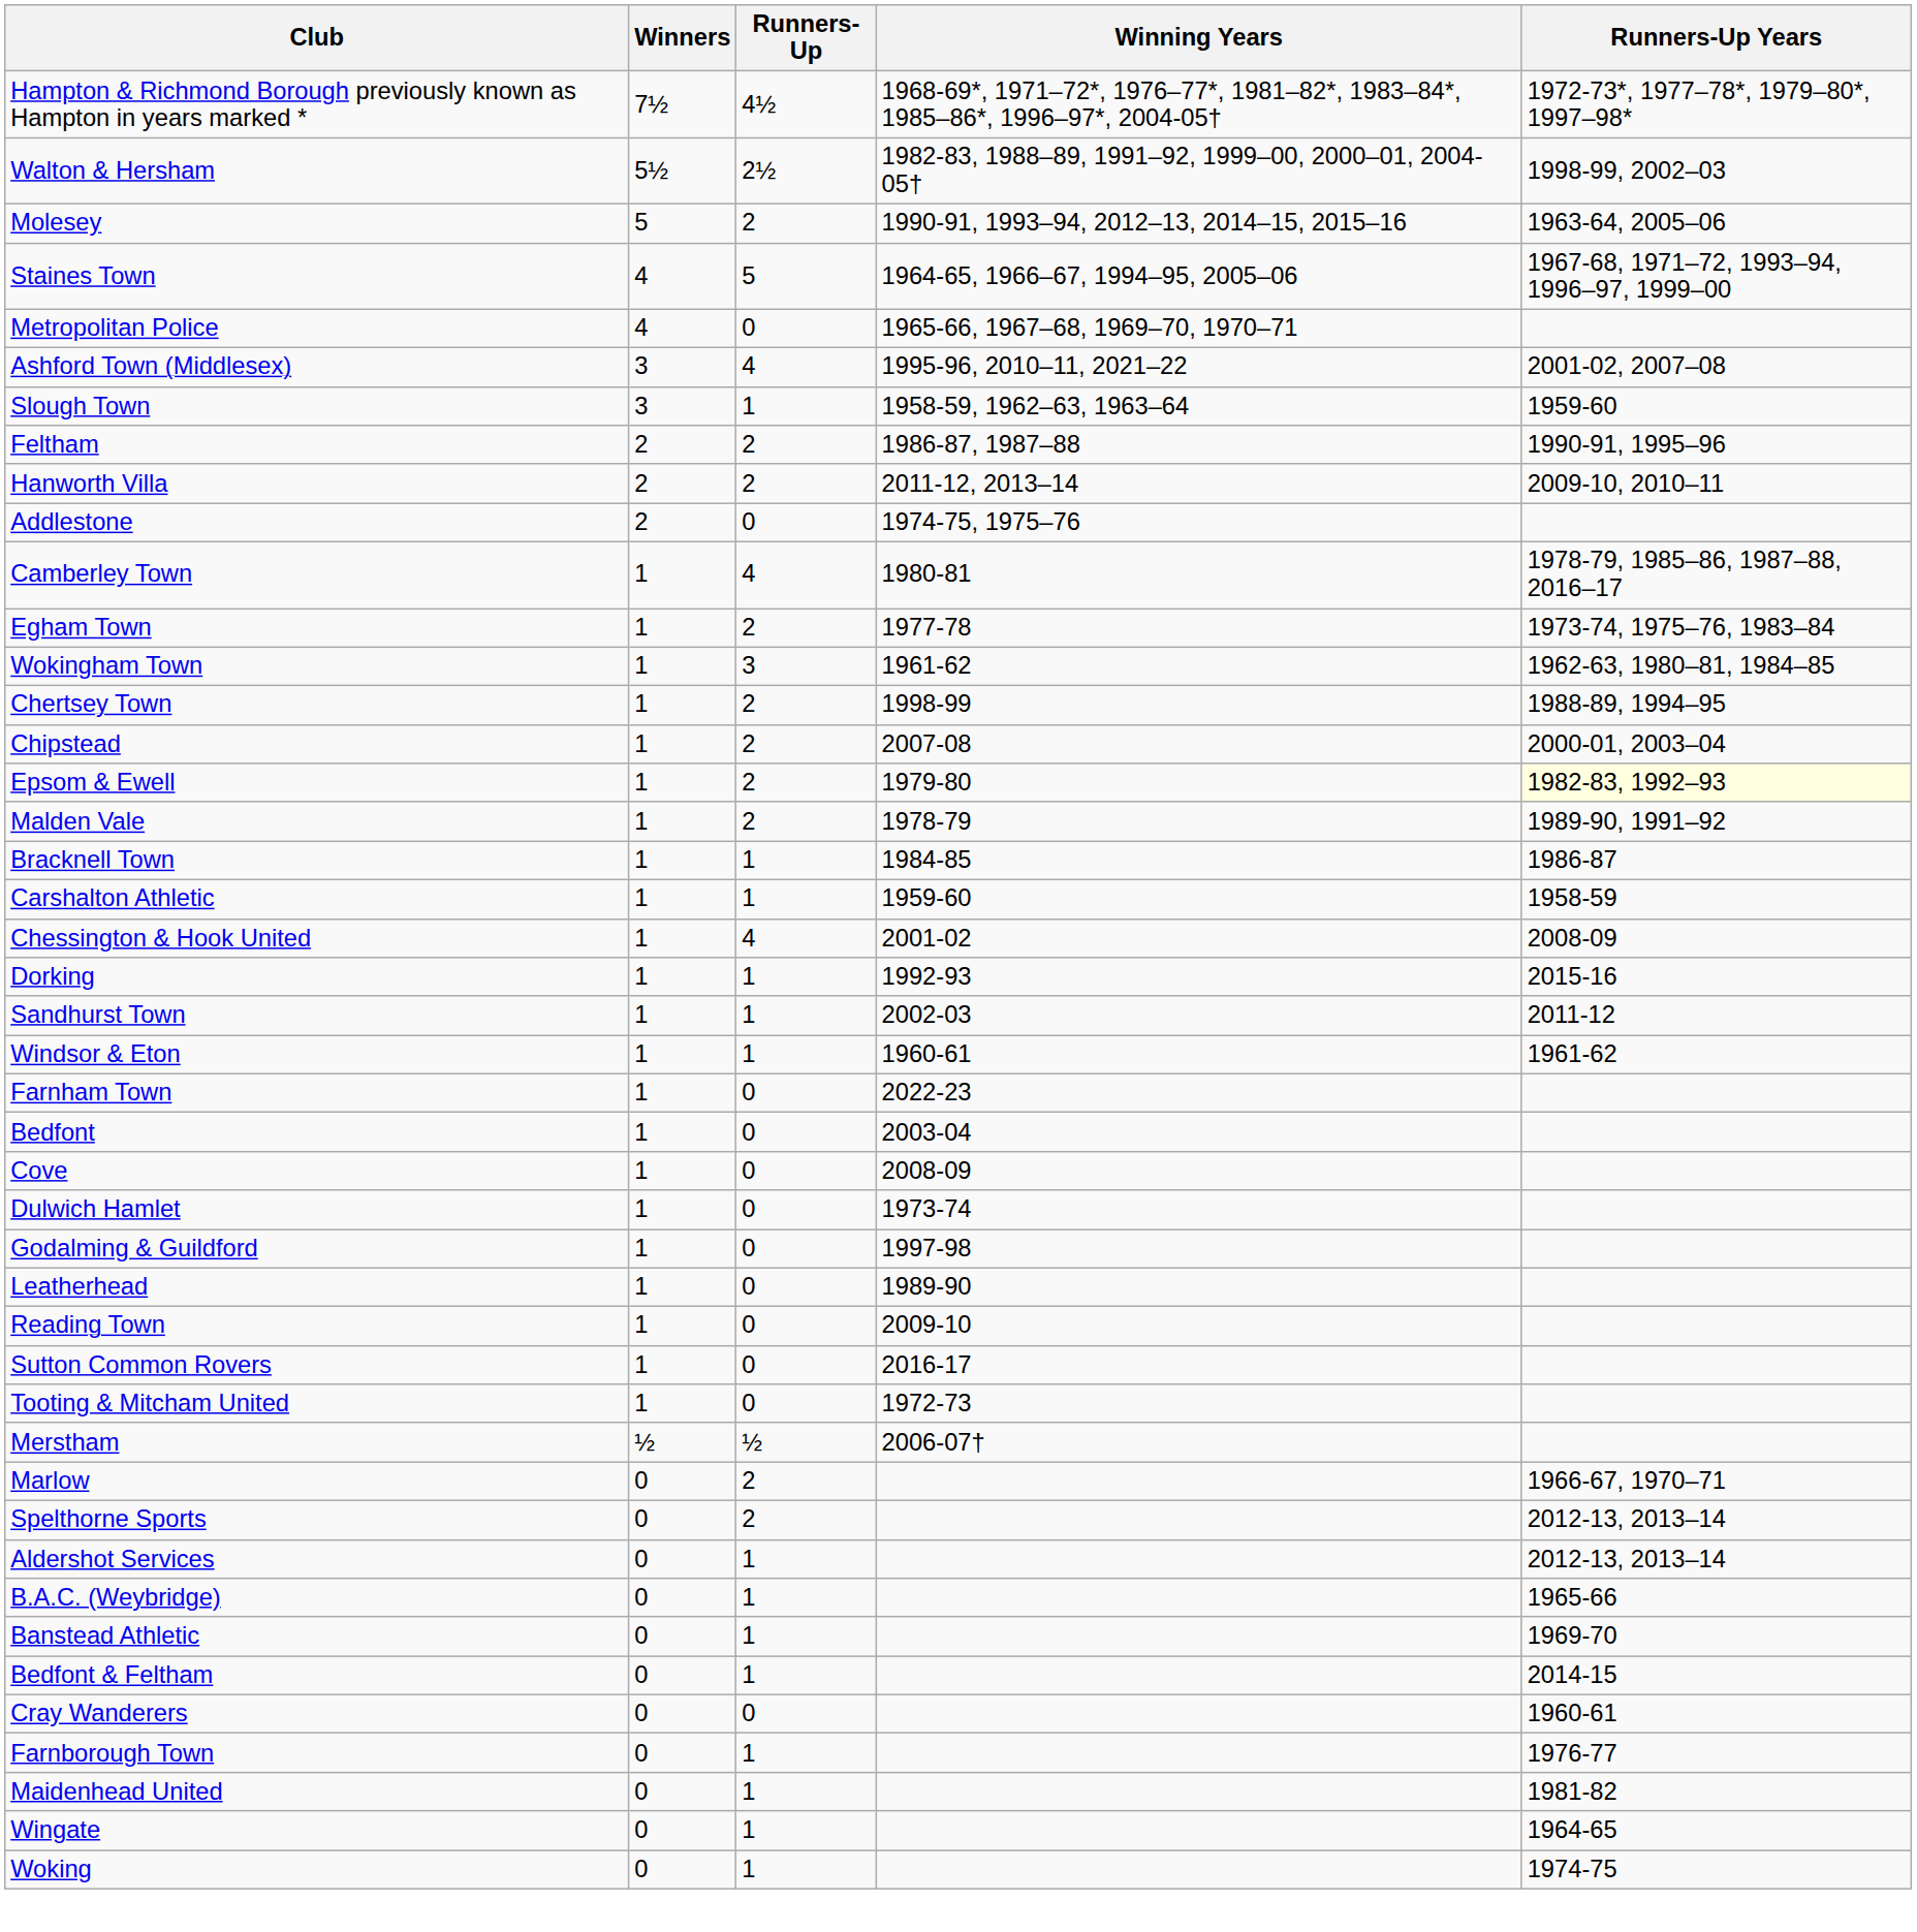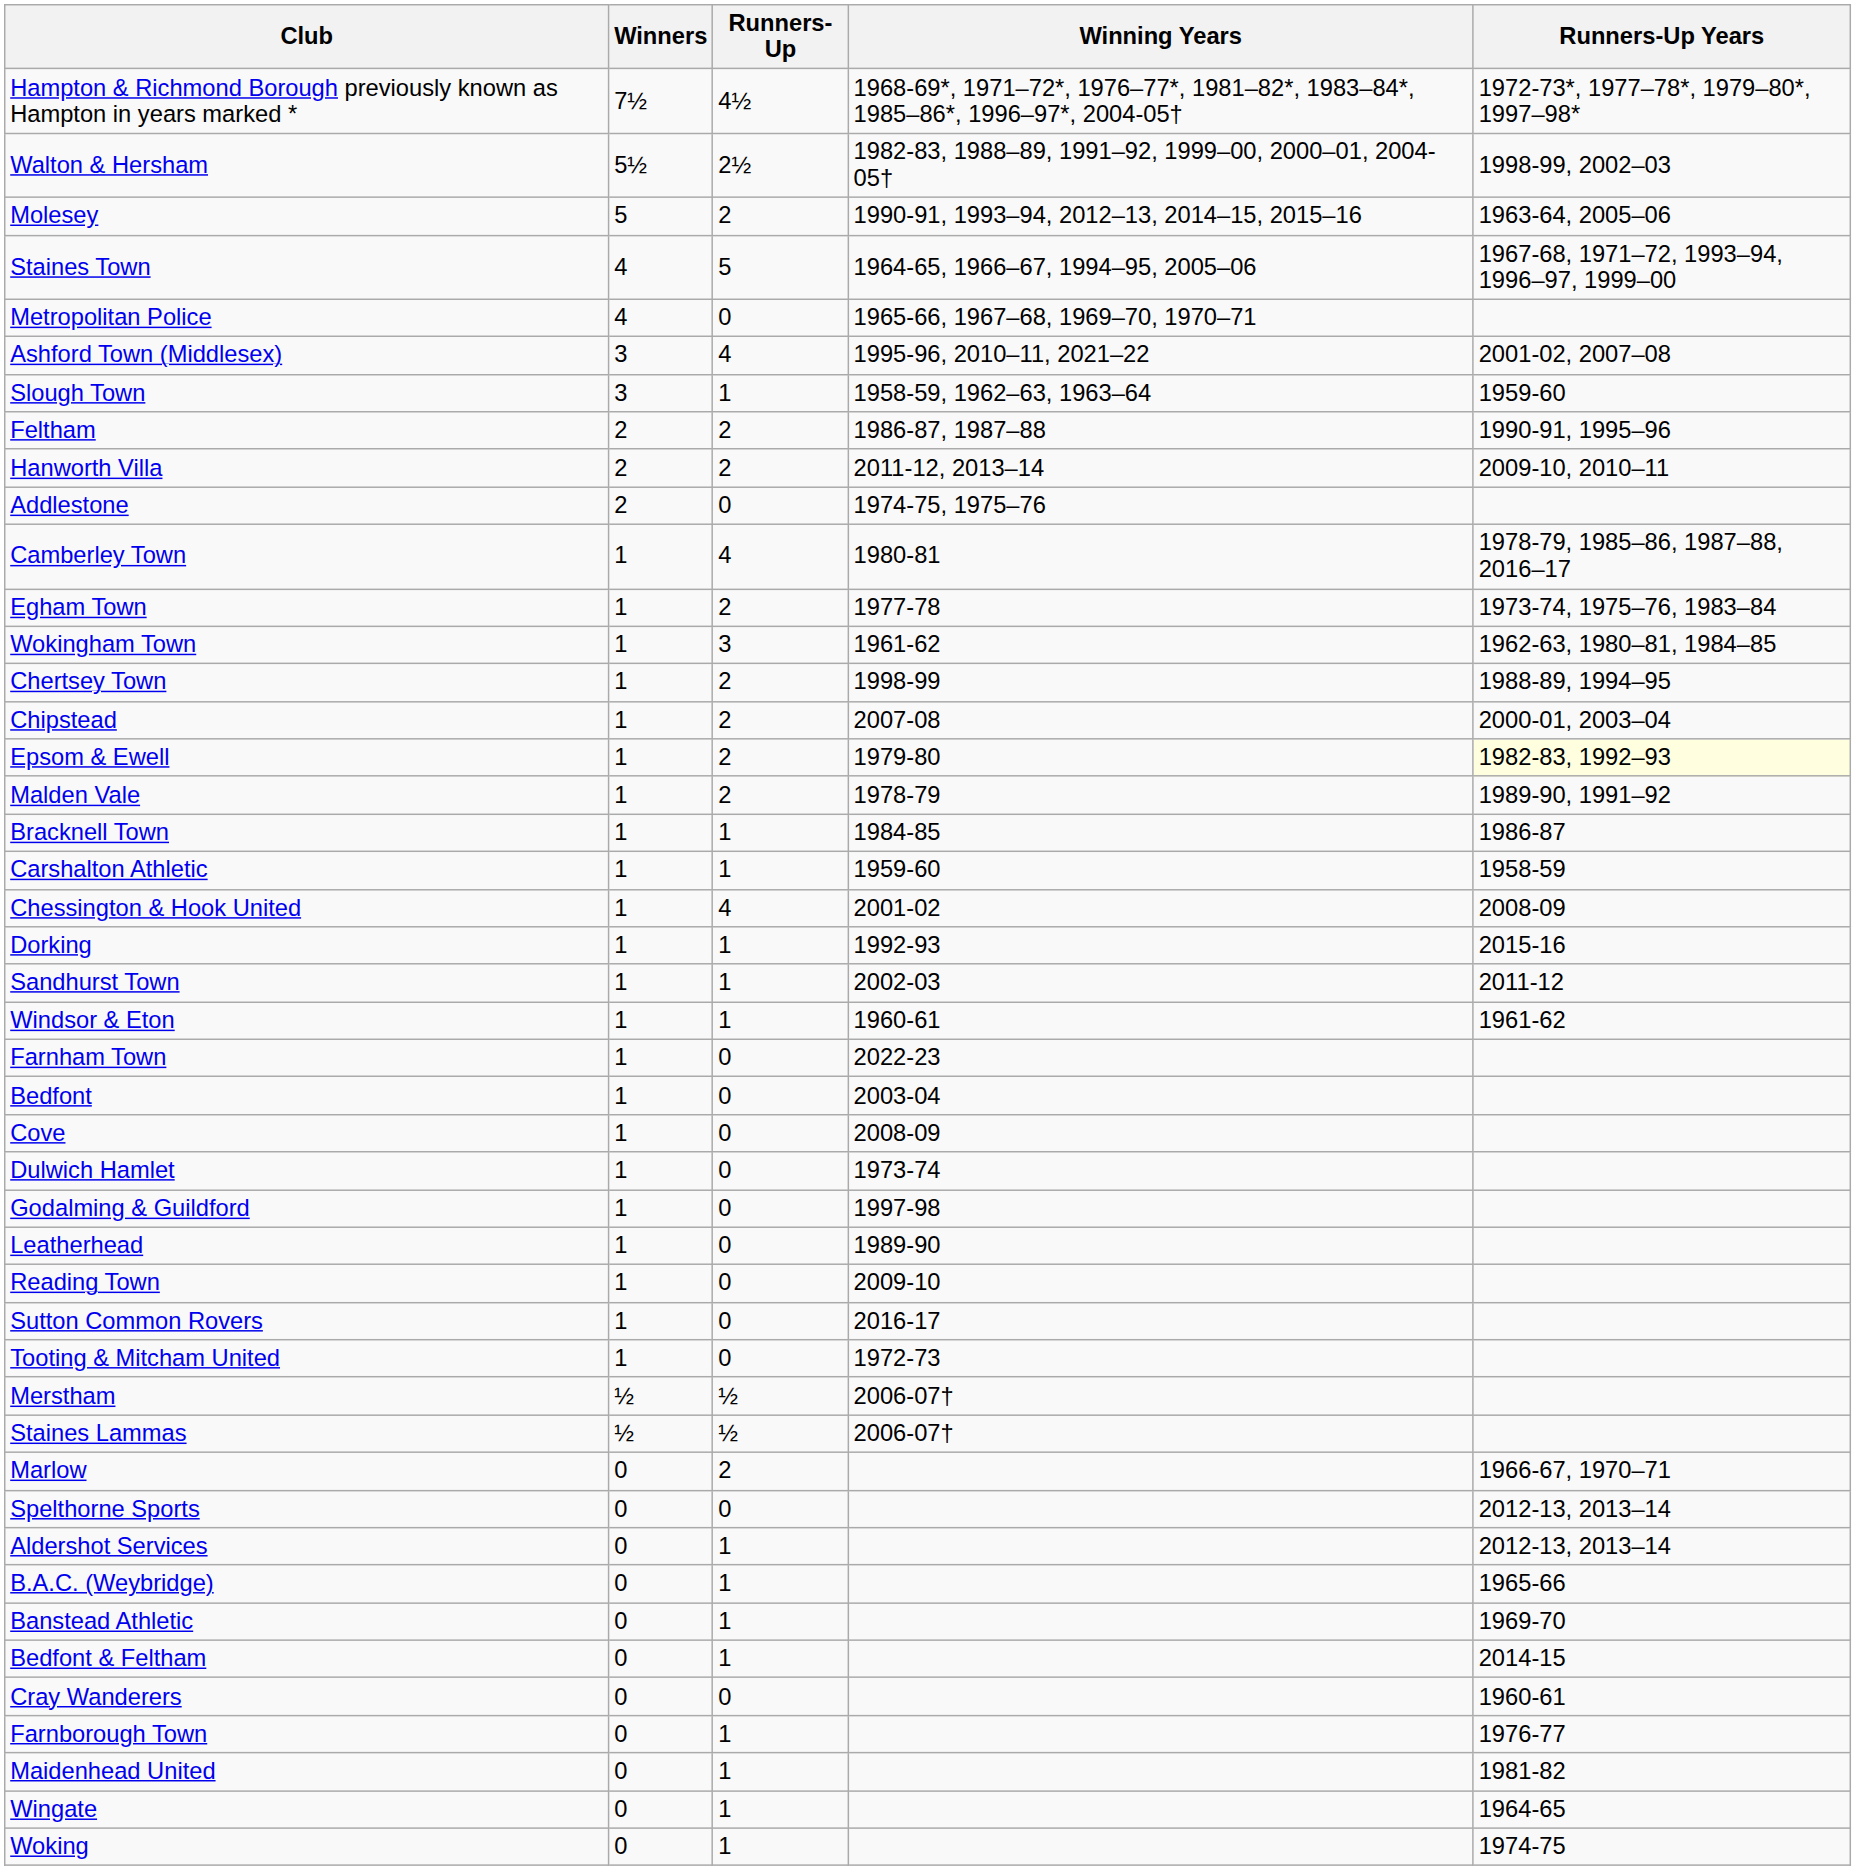+ row: Staines Lammas | ½ | ½ | 2006-07†
Spelthorne Sports | Runners-Up: 2 -> 0
